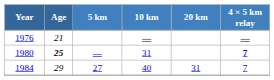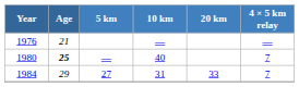1980 | 10 km: 31 -> 40
1980 | 4 × 5 km relay: bold -> normal
1984 | 10 km: 40 -> 31
1984 | 20 km: 31 -> 33
